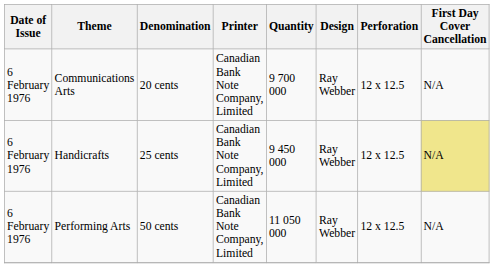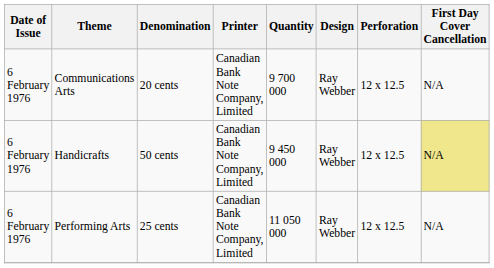Handicrafts | Denomination: 25 cents -> 50 cents
Performing Arts | Denomination: 50 cents -> 25 cents
